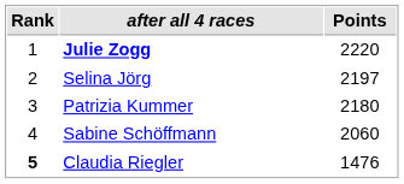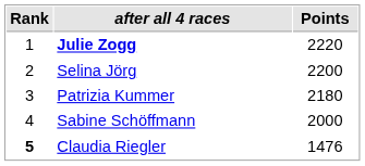Selina Jörg | Points: 2197 -> 2200
Sabine Schöffmann | Points: 2060 -> 2000
